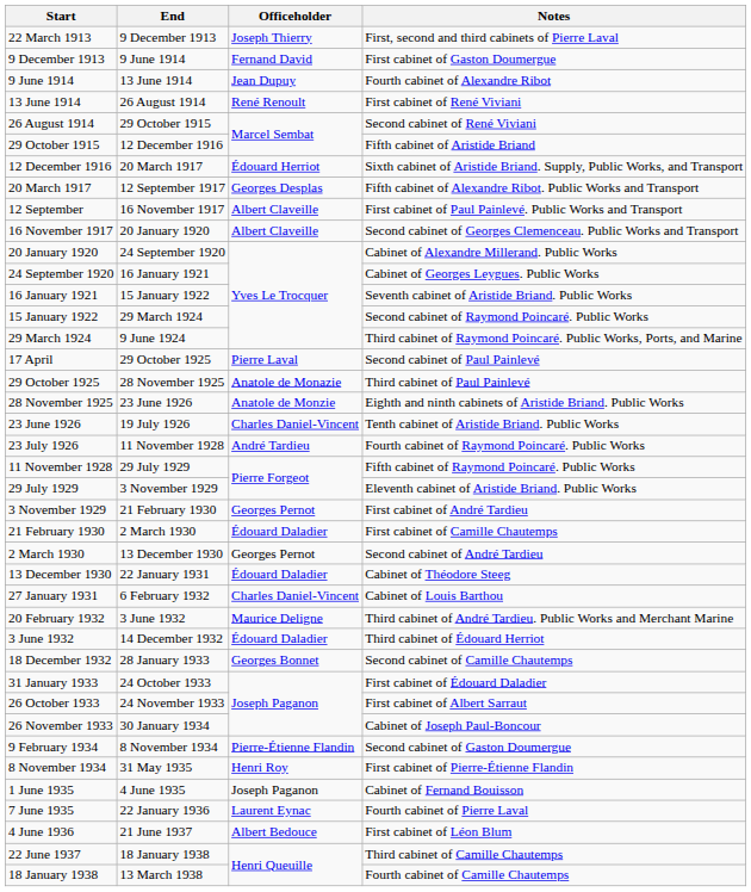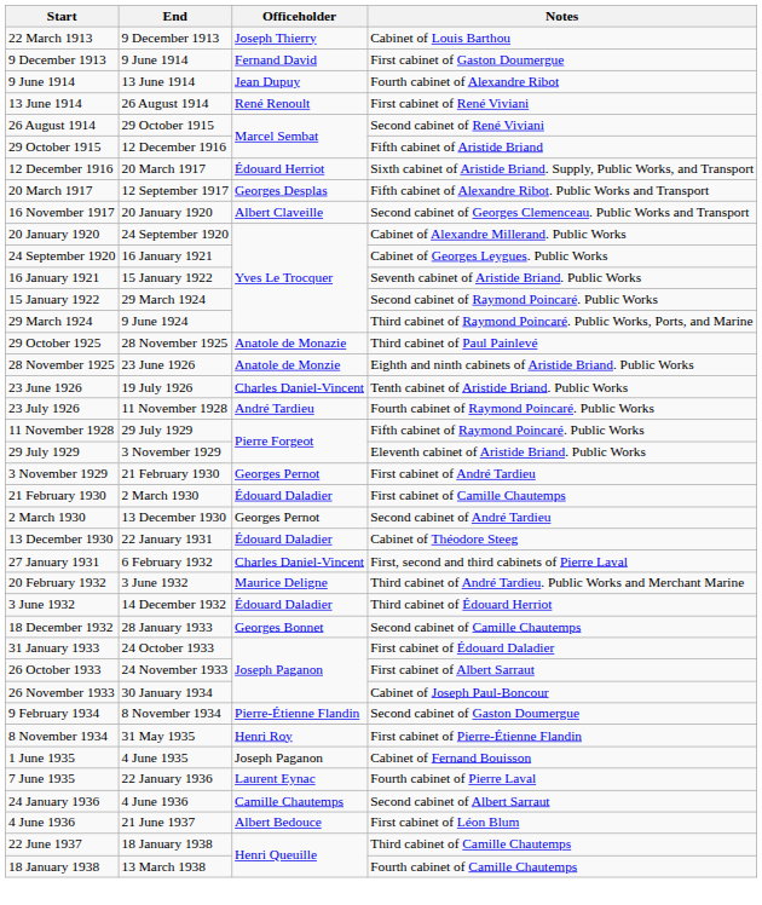22 March 1913 | Notes: First, second and third cabinets of Pierre Laval -> Cabinet of Louis Barthou
- row: 12 September | 16 November 1917 | Albert Claveille | First cabinet of Paul Painlevé. Public Works and Transport
- row: 17 April | 29 October 1925 | Pierre Laval | Second cabinet of Paul Painlevé
27 January 1931 | Notes: Cabinet of Louis Barthou -> First, second and third cabinets of Pierre Laval
+ row: 24 January 1936 | 4 June 1936 | Camille Chautemps | Second cabinet of Albert Sarraut
